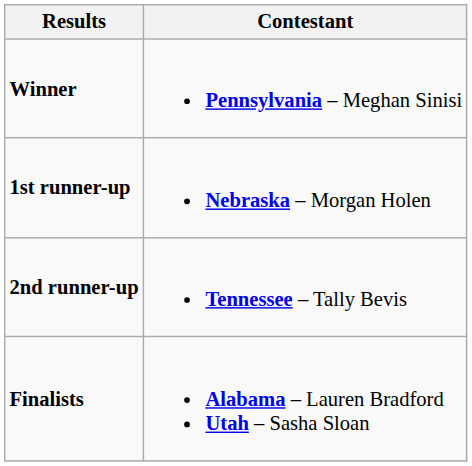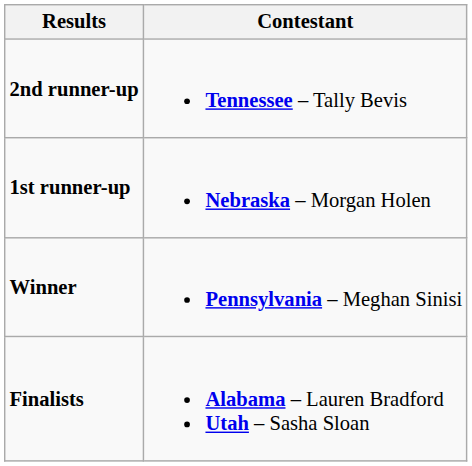rows swapped: Winner <-> 2nd runner-up
